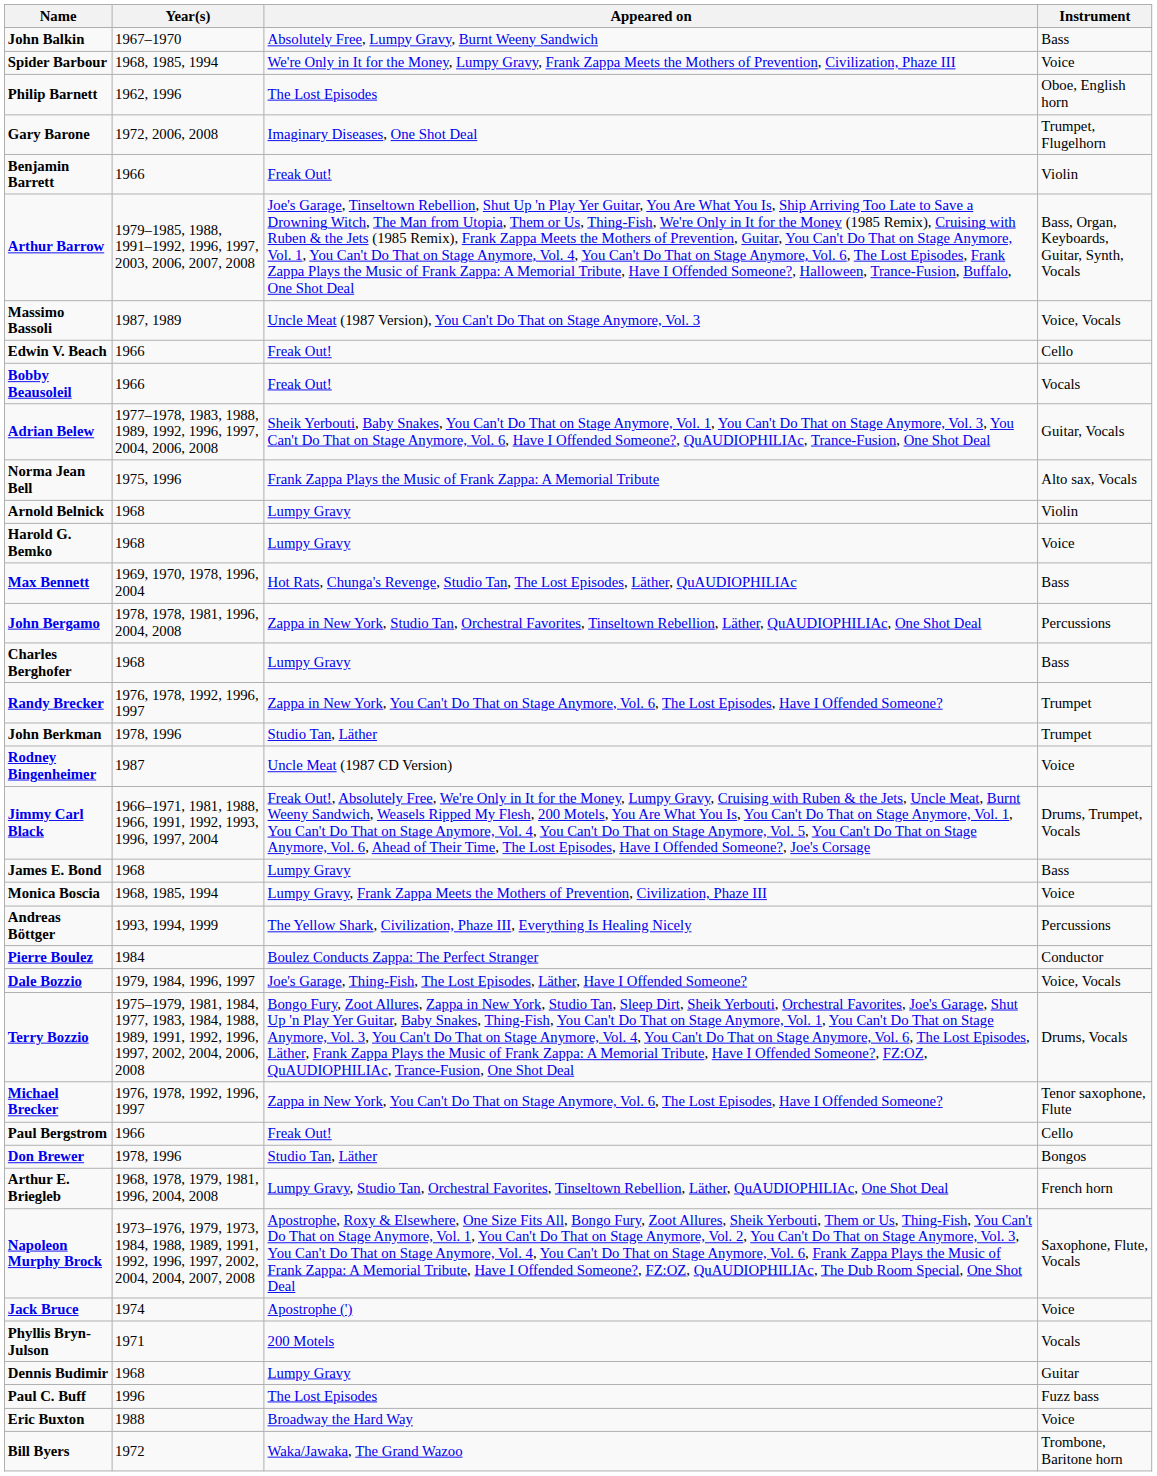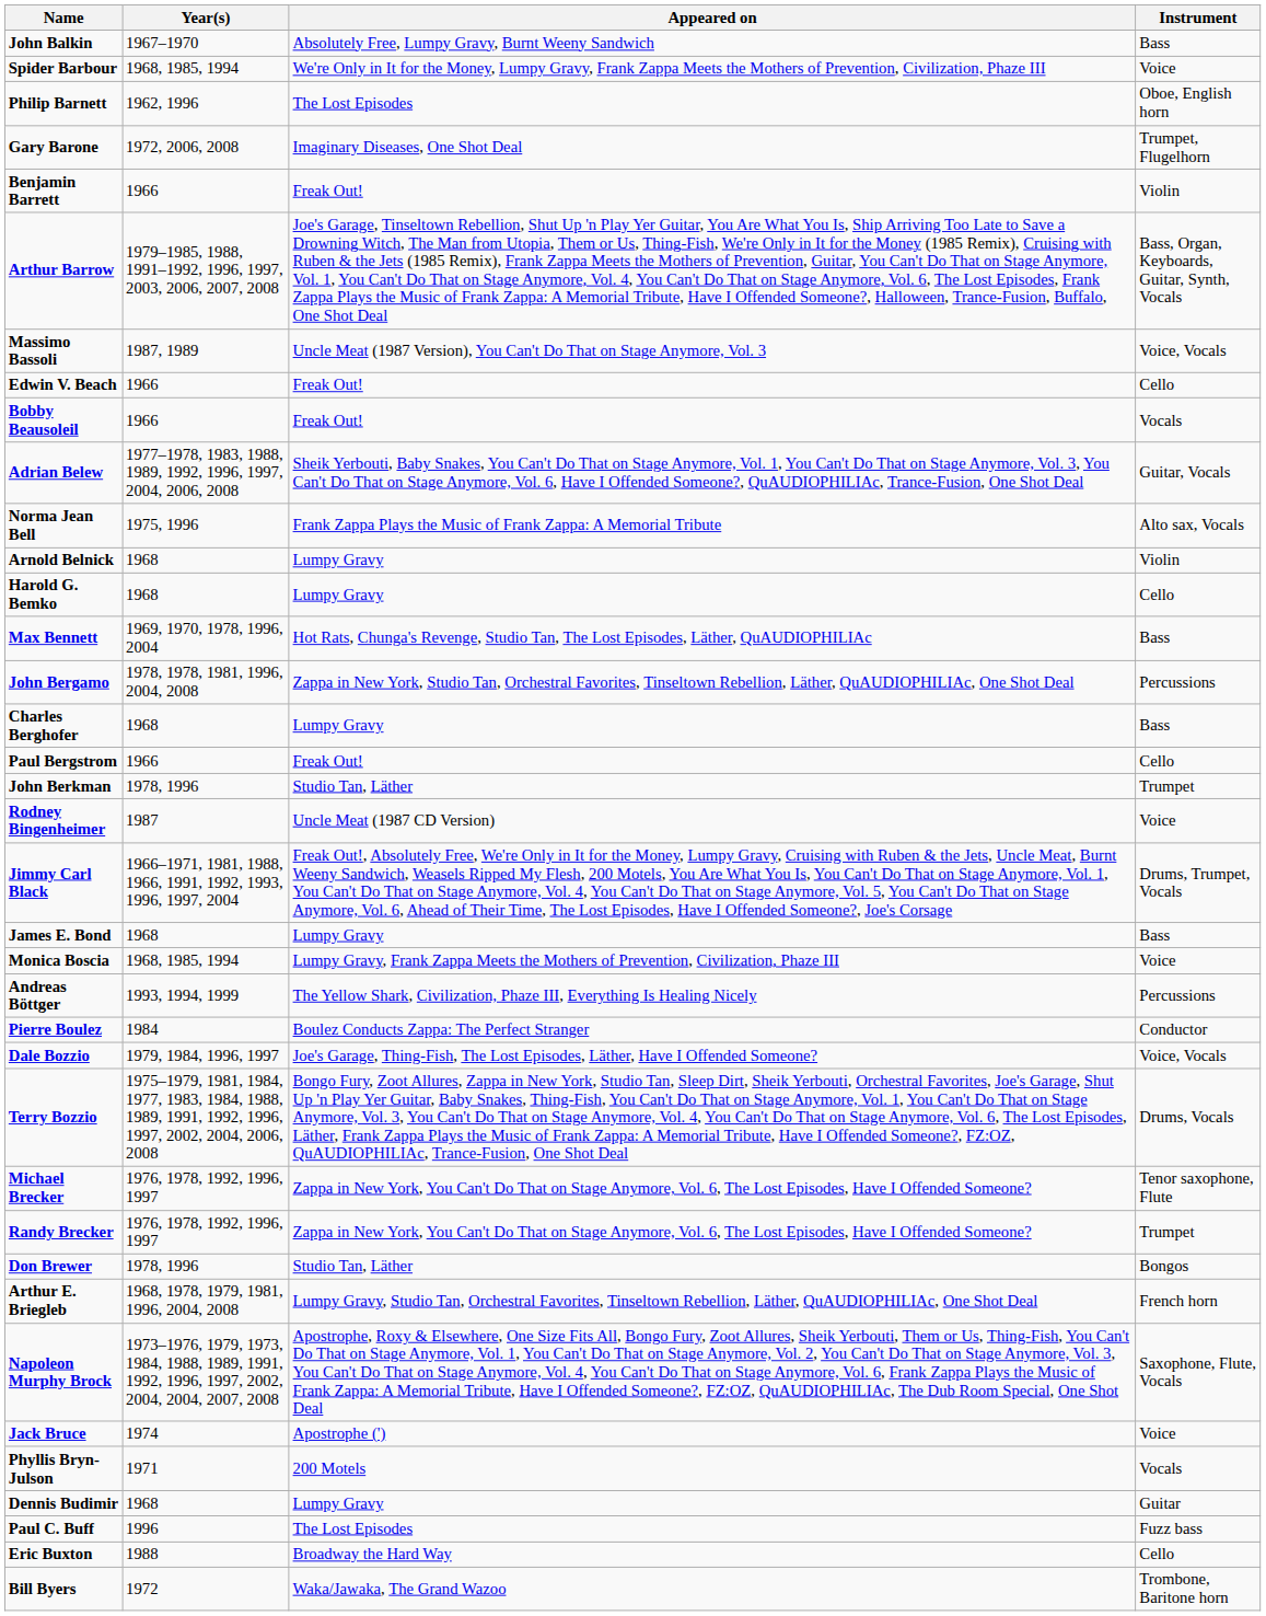Harold G. Bemko | Instrument: Voice -> Cello
rows swapped: Paul Bergstrom <-> Randy Brecker
Eric Buxton | Instrument: Voice -> Cello
